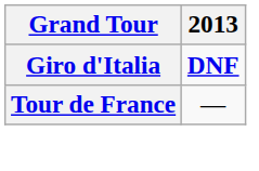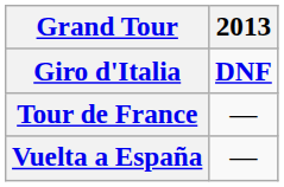+ row: Vuelta a España | —
